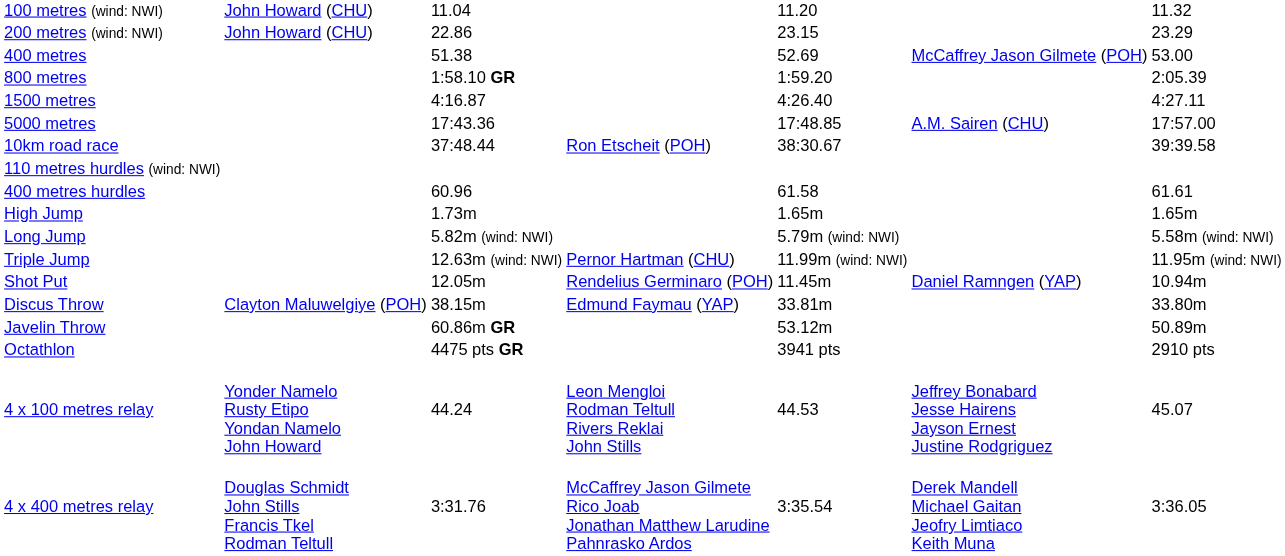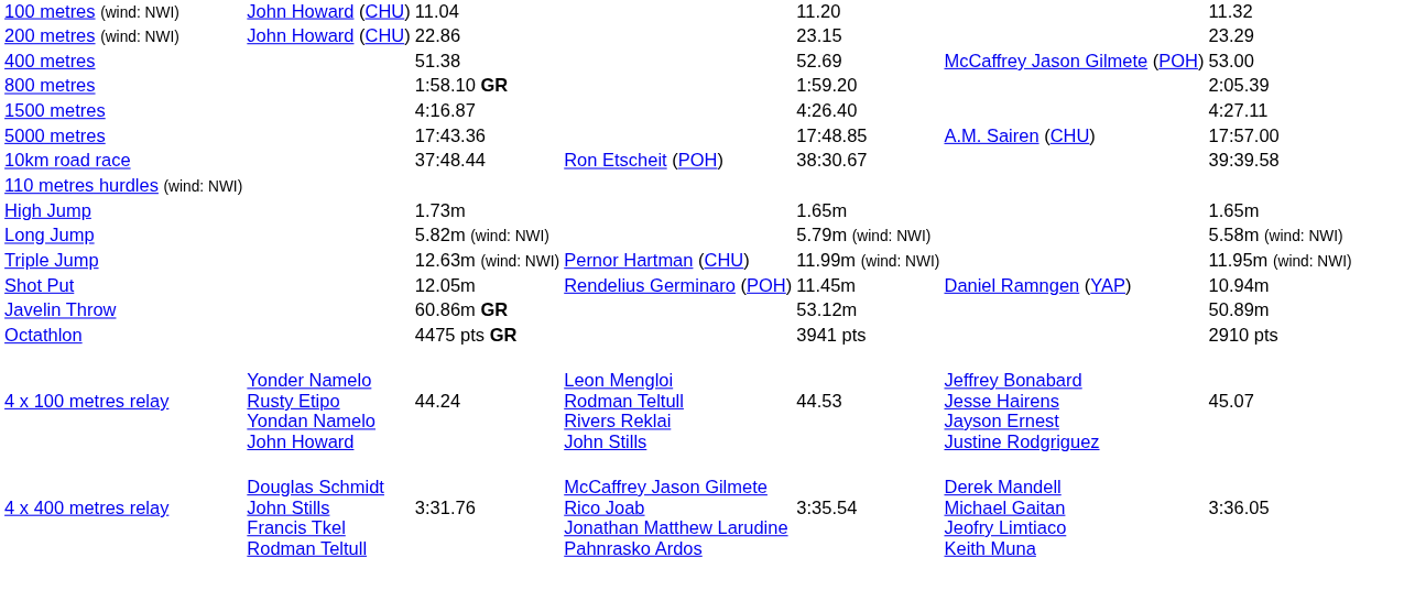- row: 400 metres hurdles | 60.96 | 61.58 | 61.61
- row: Discus Throw | Clayton Maluwelgiye (POH) | 38.15m | Edmund Faymau (YAP) | 33.81m | 33.80m
